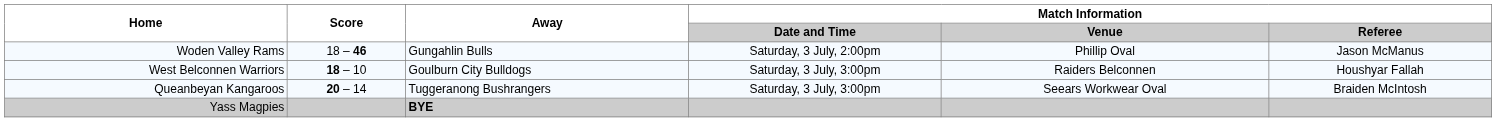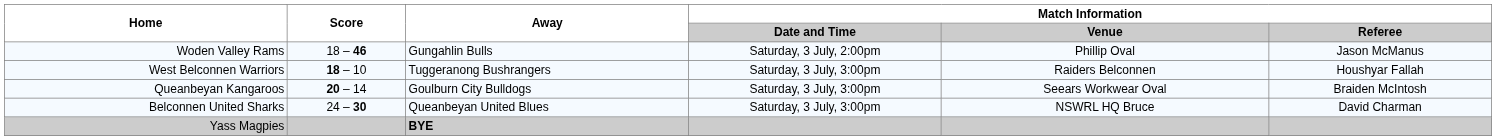West Belconnen Warriors | Away: Goulburn City Bulldogs -> Tuggeranong Bushrangers
Queanbeyan Kangaroos | Away: Tuggeranong Bushrangers -> Goulburn City Bulldogs
+ row: Belconnen United Sharks | 24 – 30 | Queanbeyan United Blues | Saturday, 3 July, 3:00pm | NSWRL HQ Bruce | David Charman
